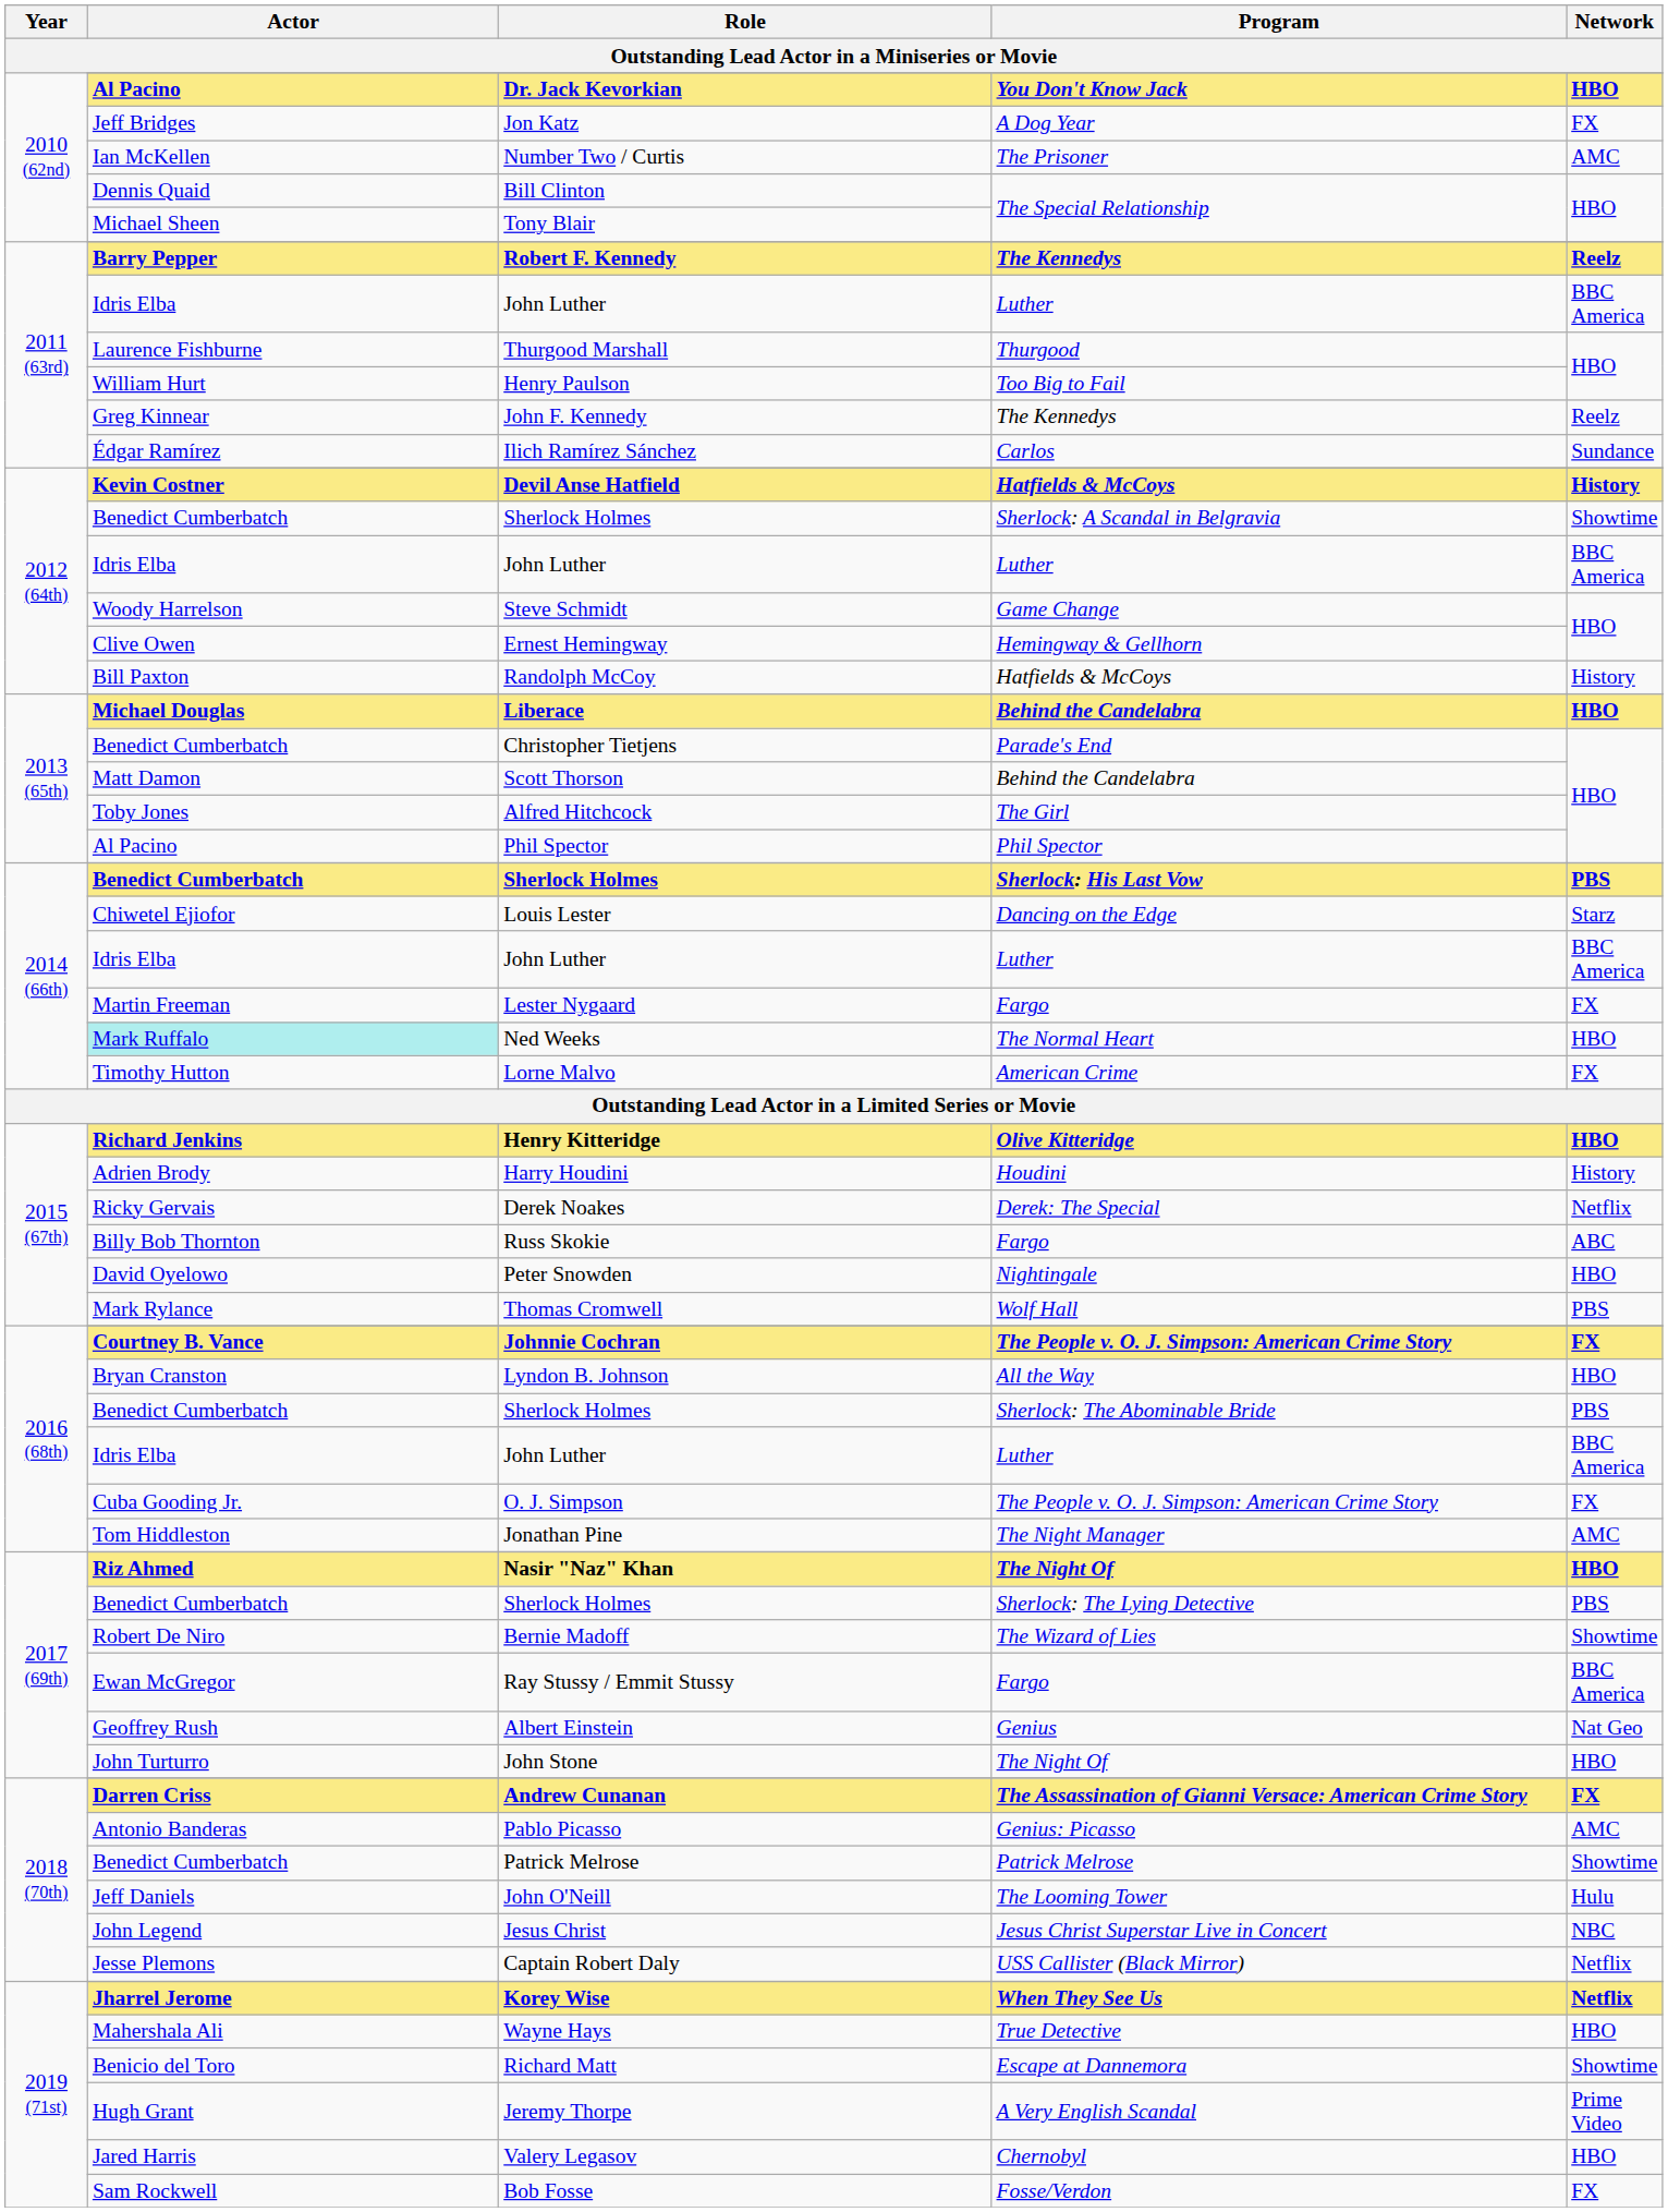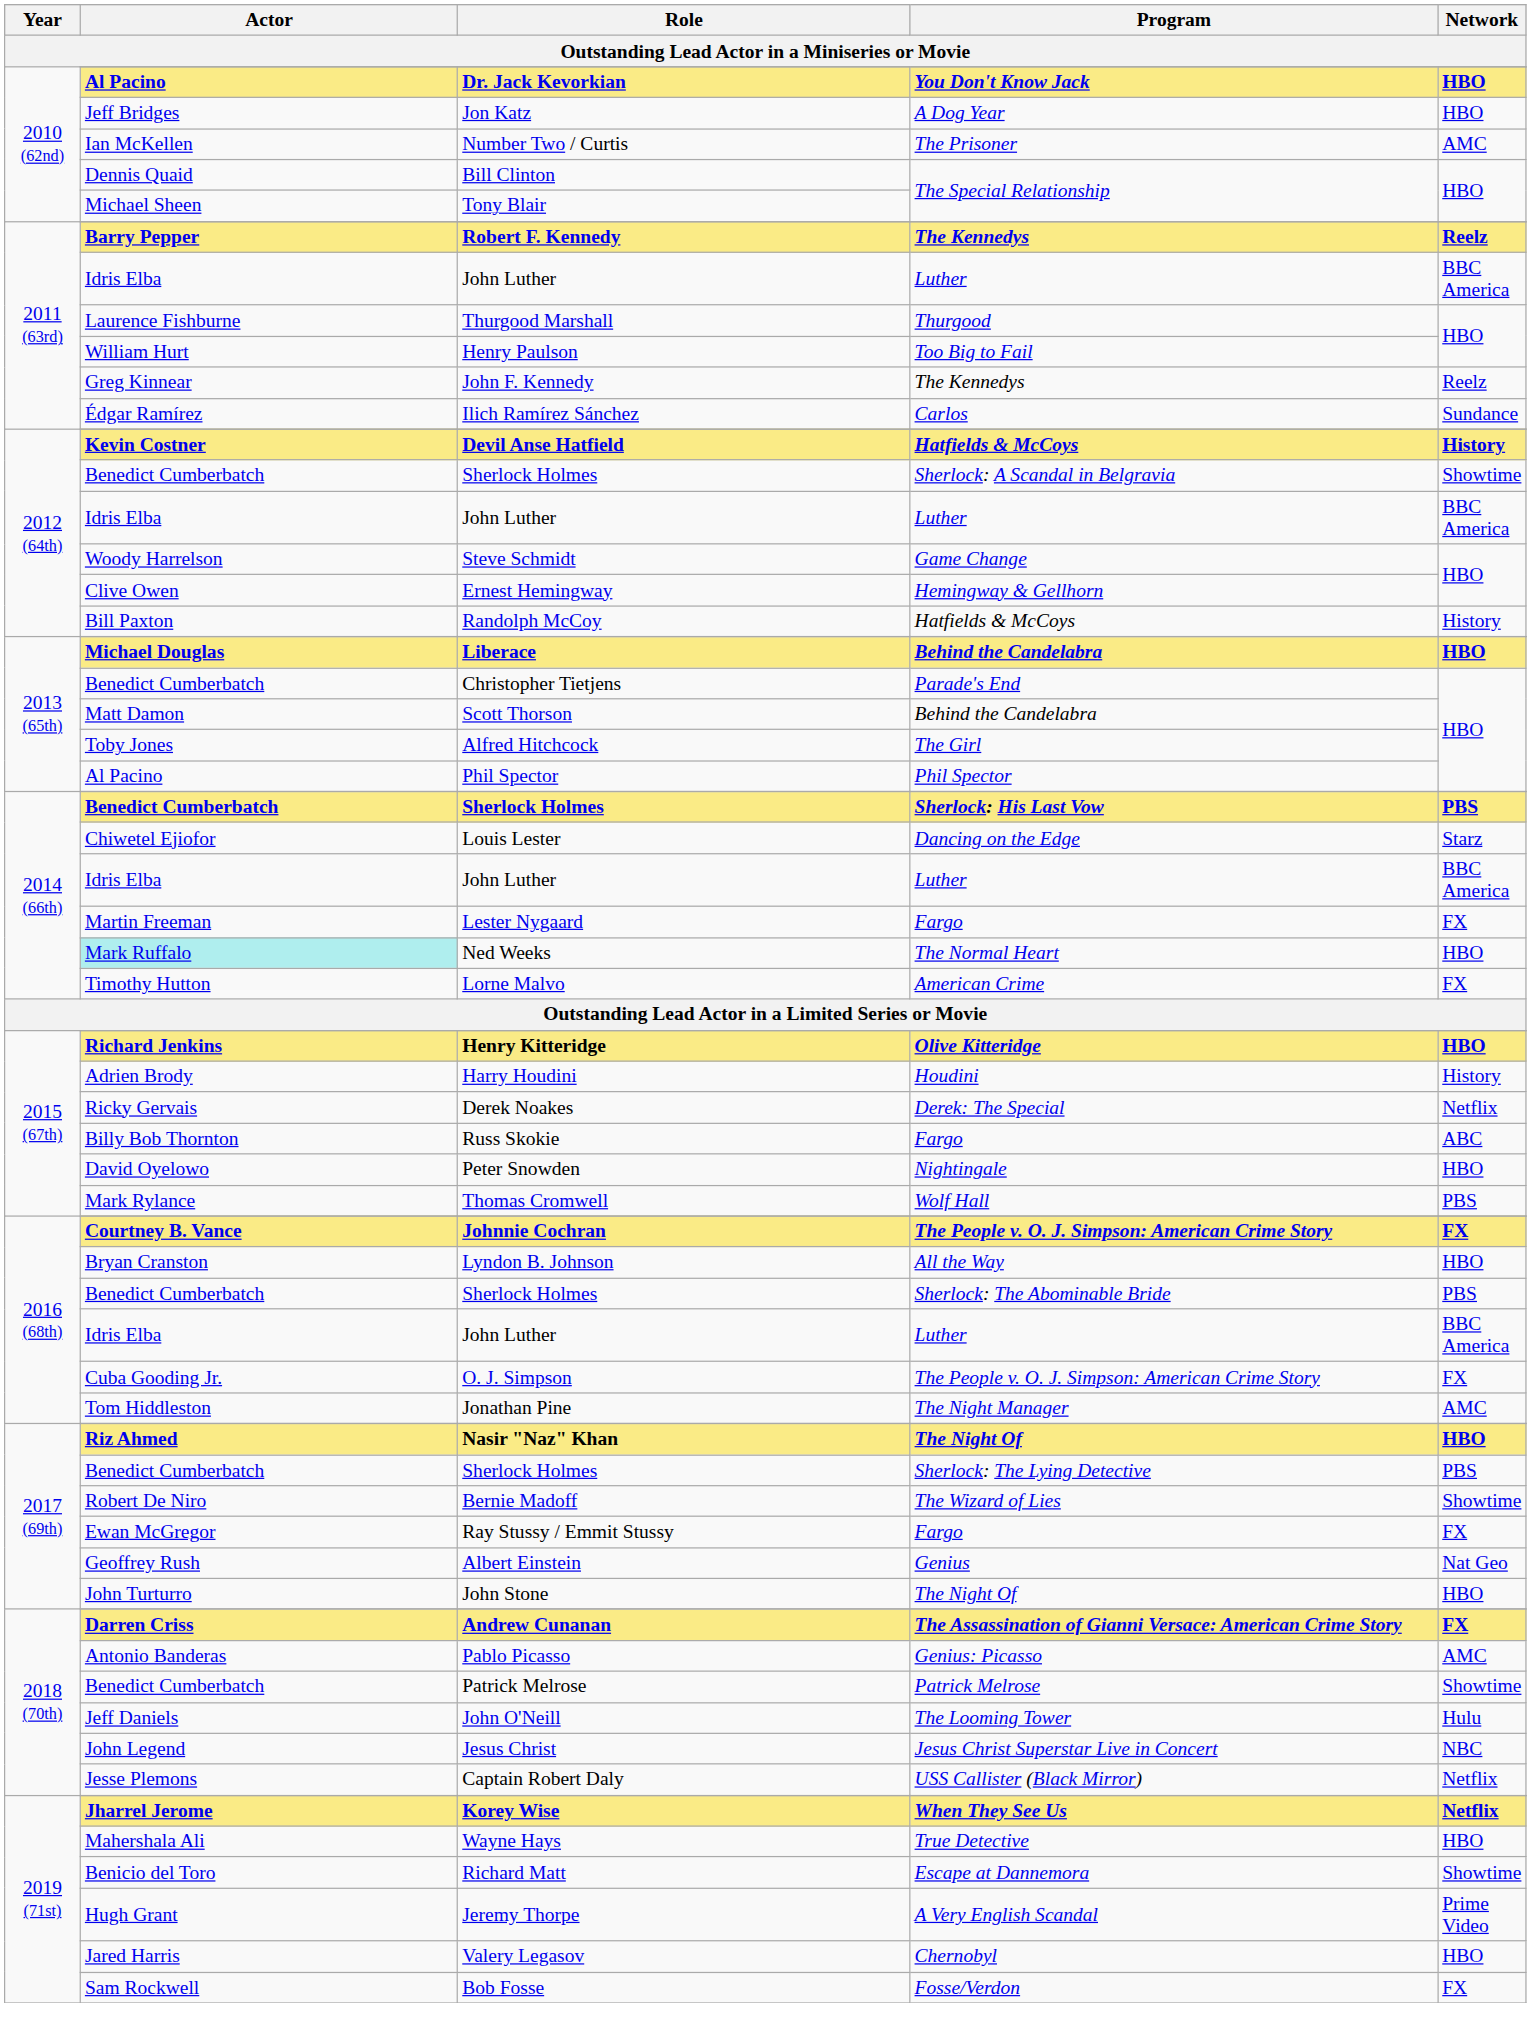Jon Katz | Network: FX -> HBO
Ray Stussy / Emmit Stussy | Network: BBC America -> FX
